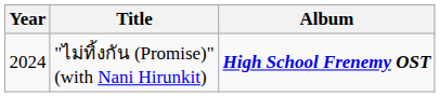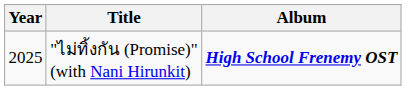"ไม่ทิ้งกัน (Promise)" (with Nani Hirunkit) | Year: 2024 -> 2025
